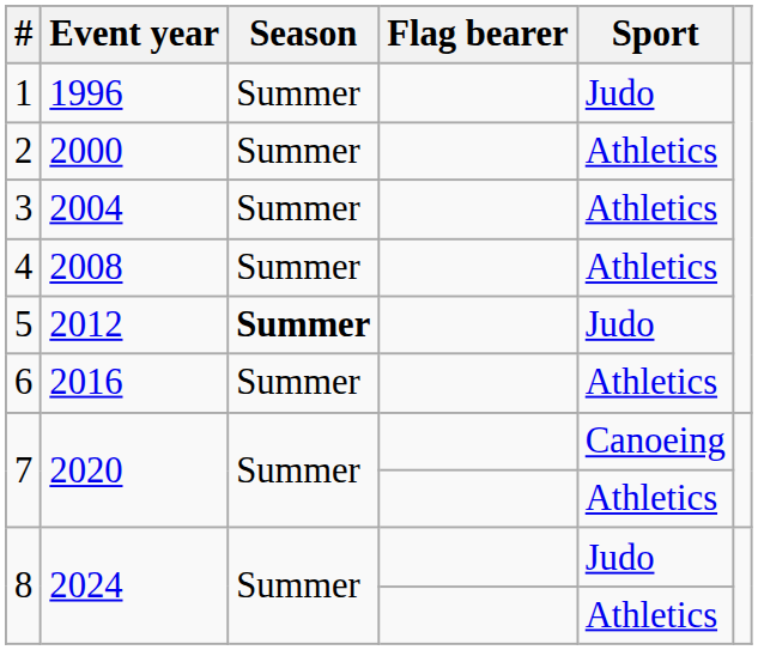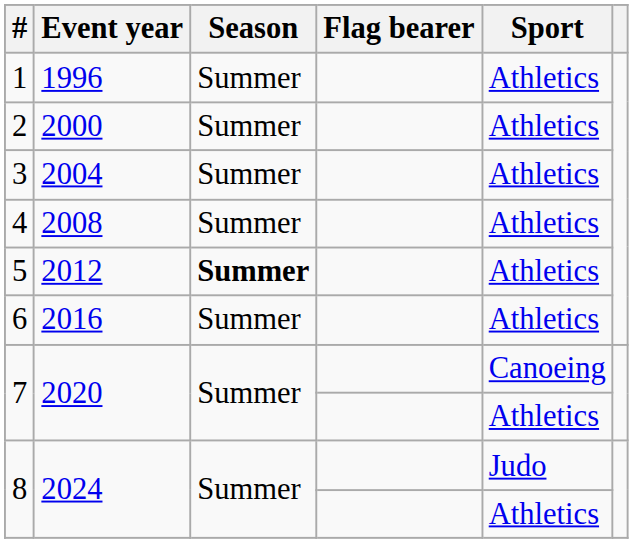1 | Sport: Judo -> Athletics
5 | Sport: Judo -> Athletics
